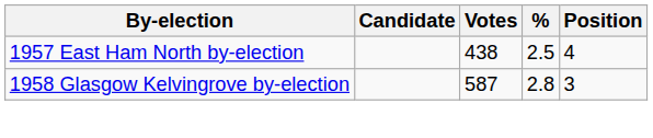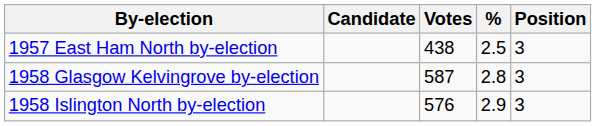1957 East Ham North by-election | Position: 4 -> 3
+ row: 1958 Islington North by-election | 576 | 2.9 | 3
